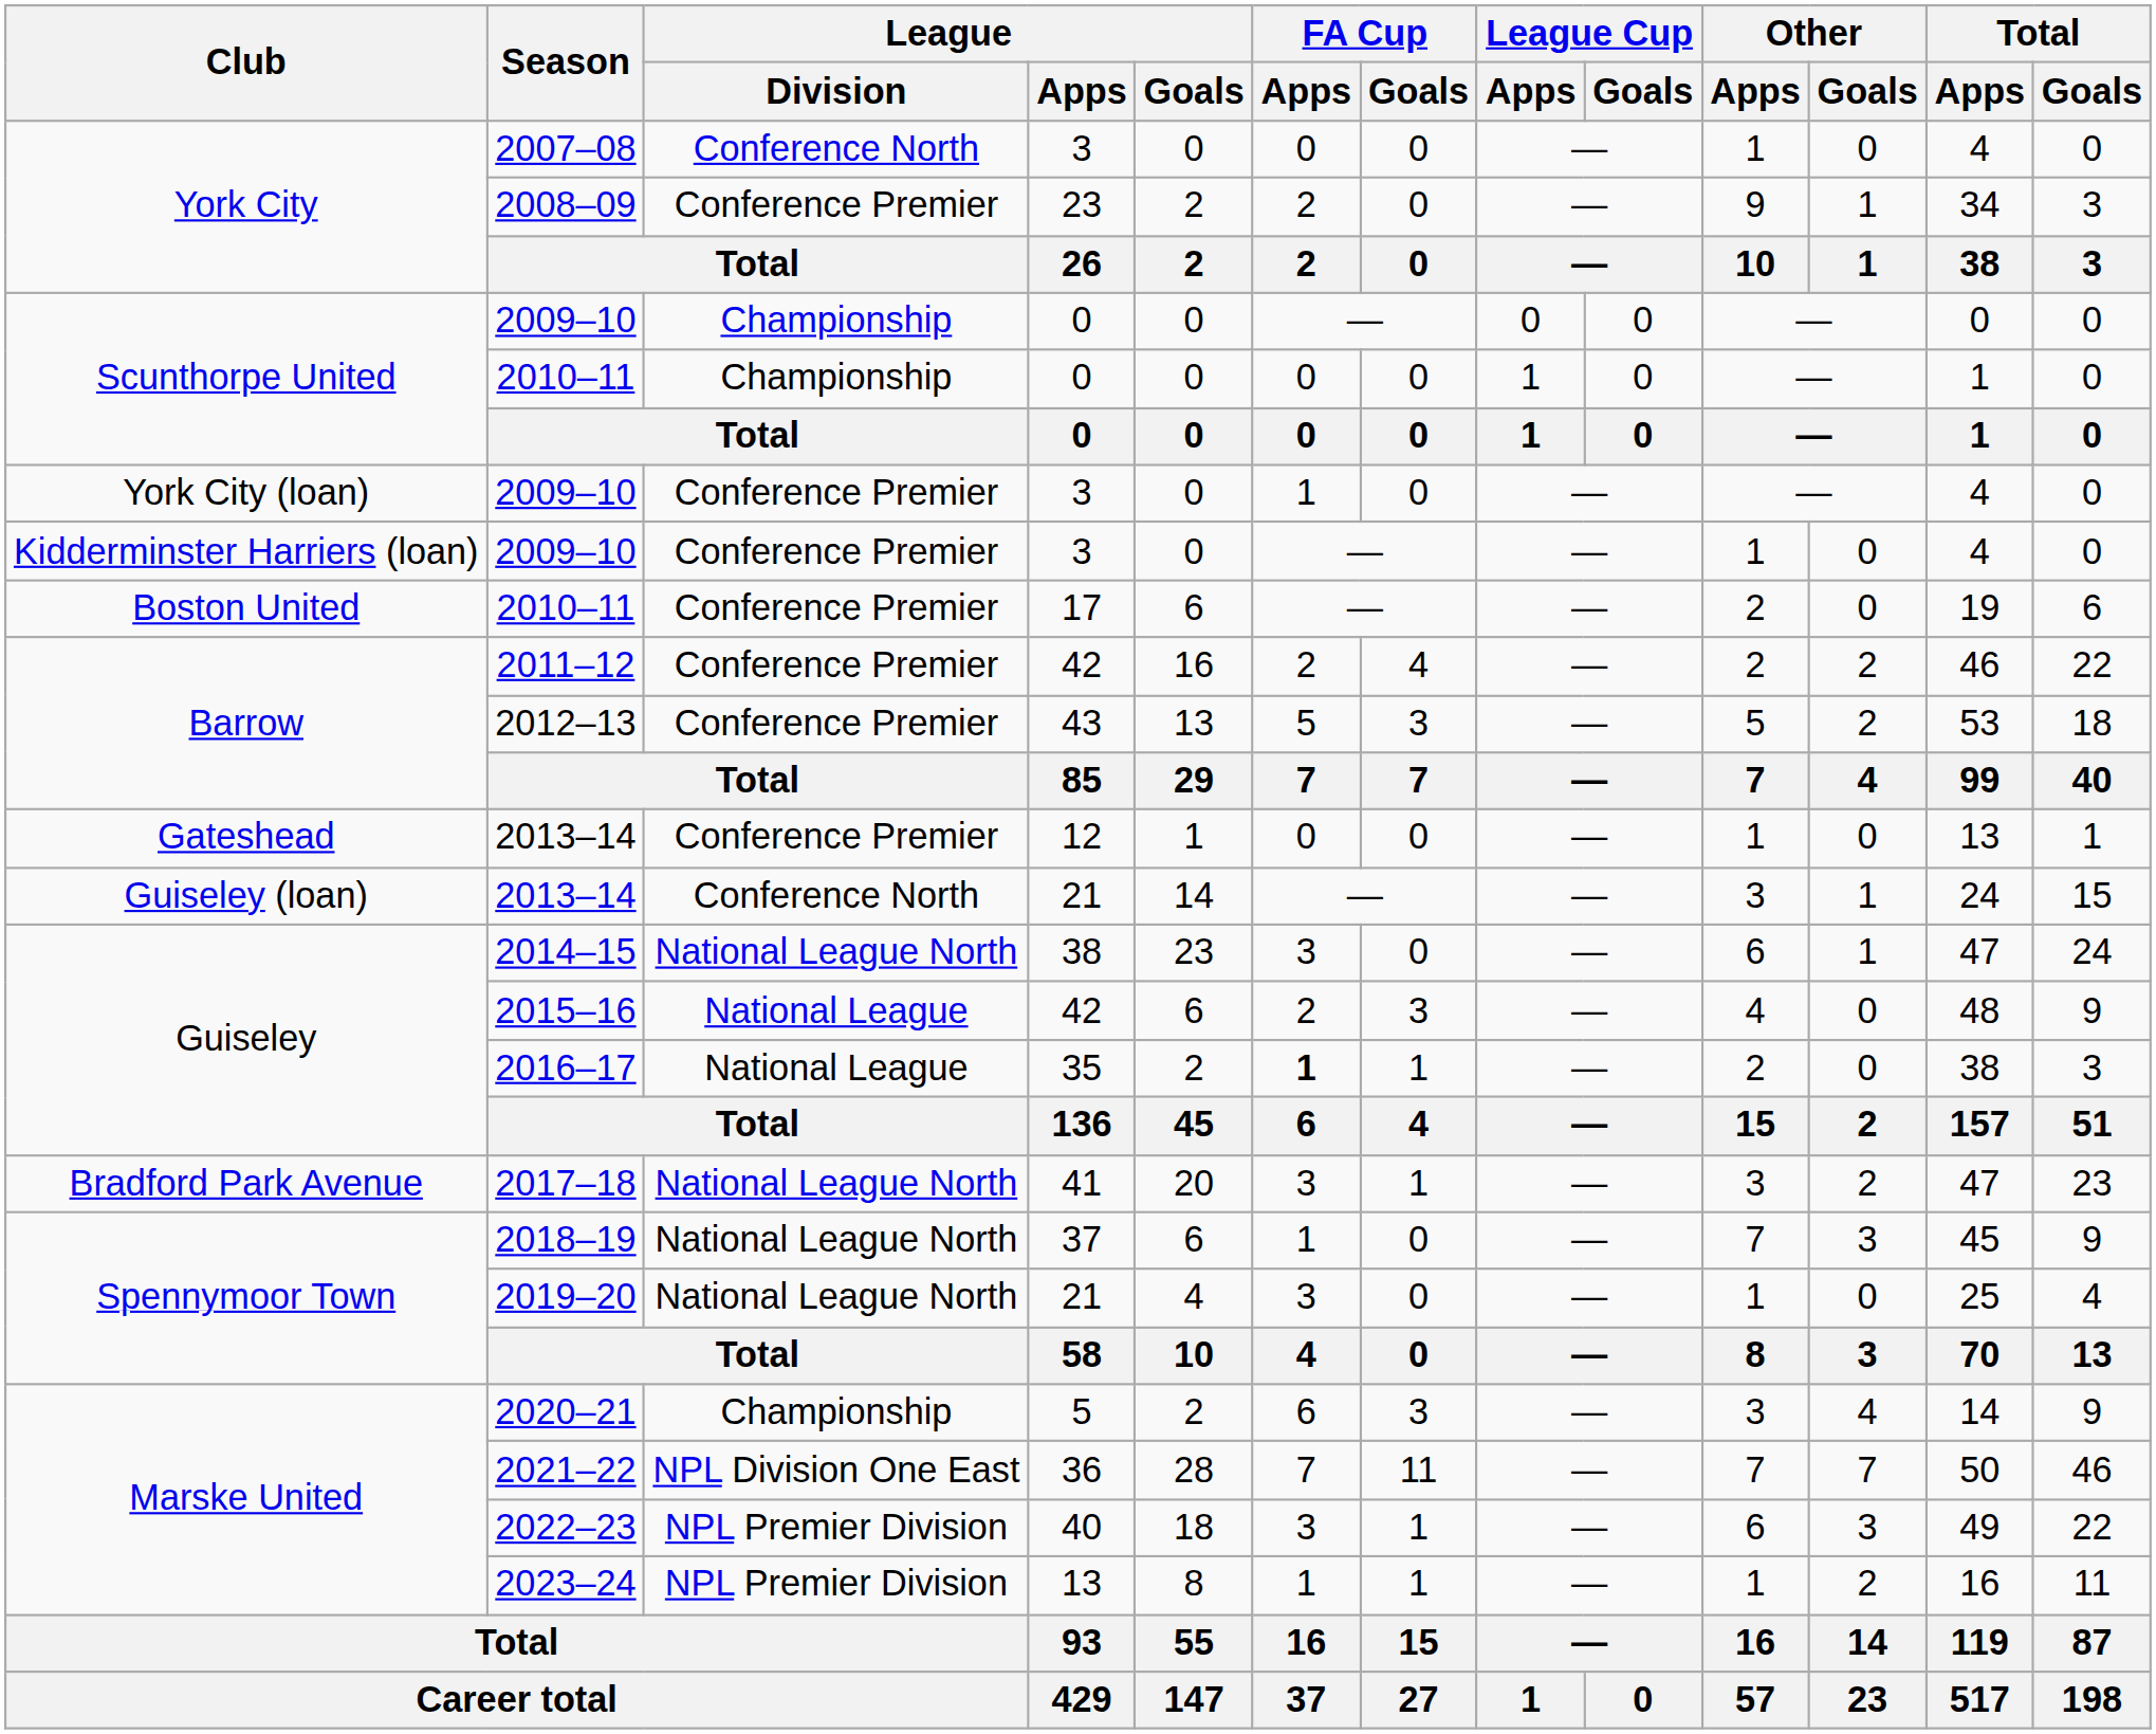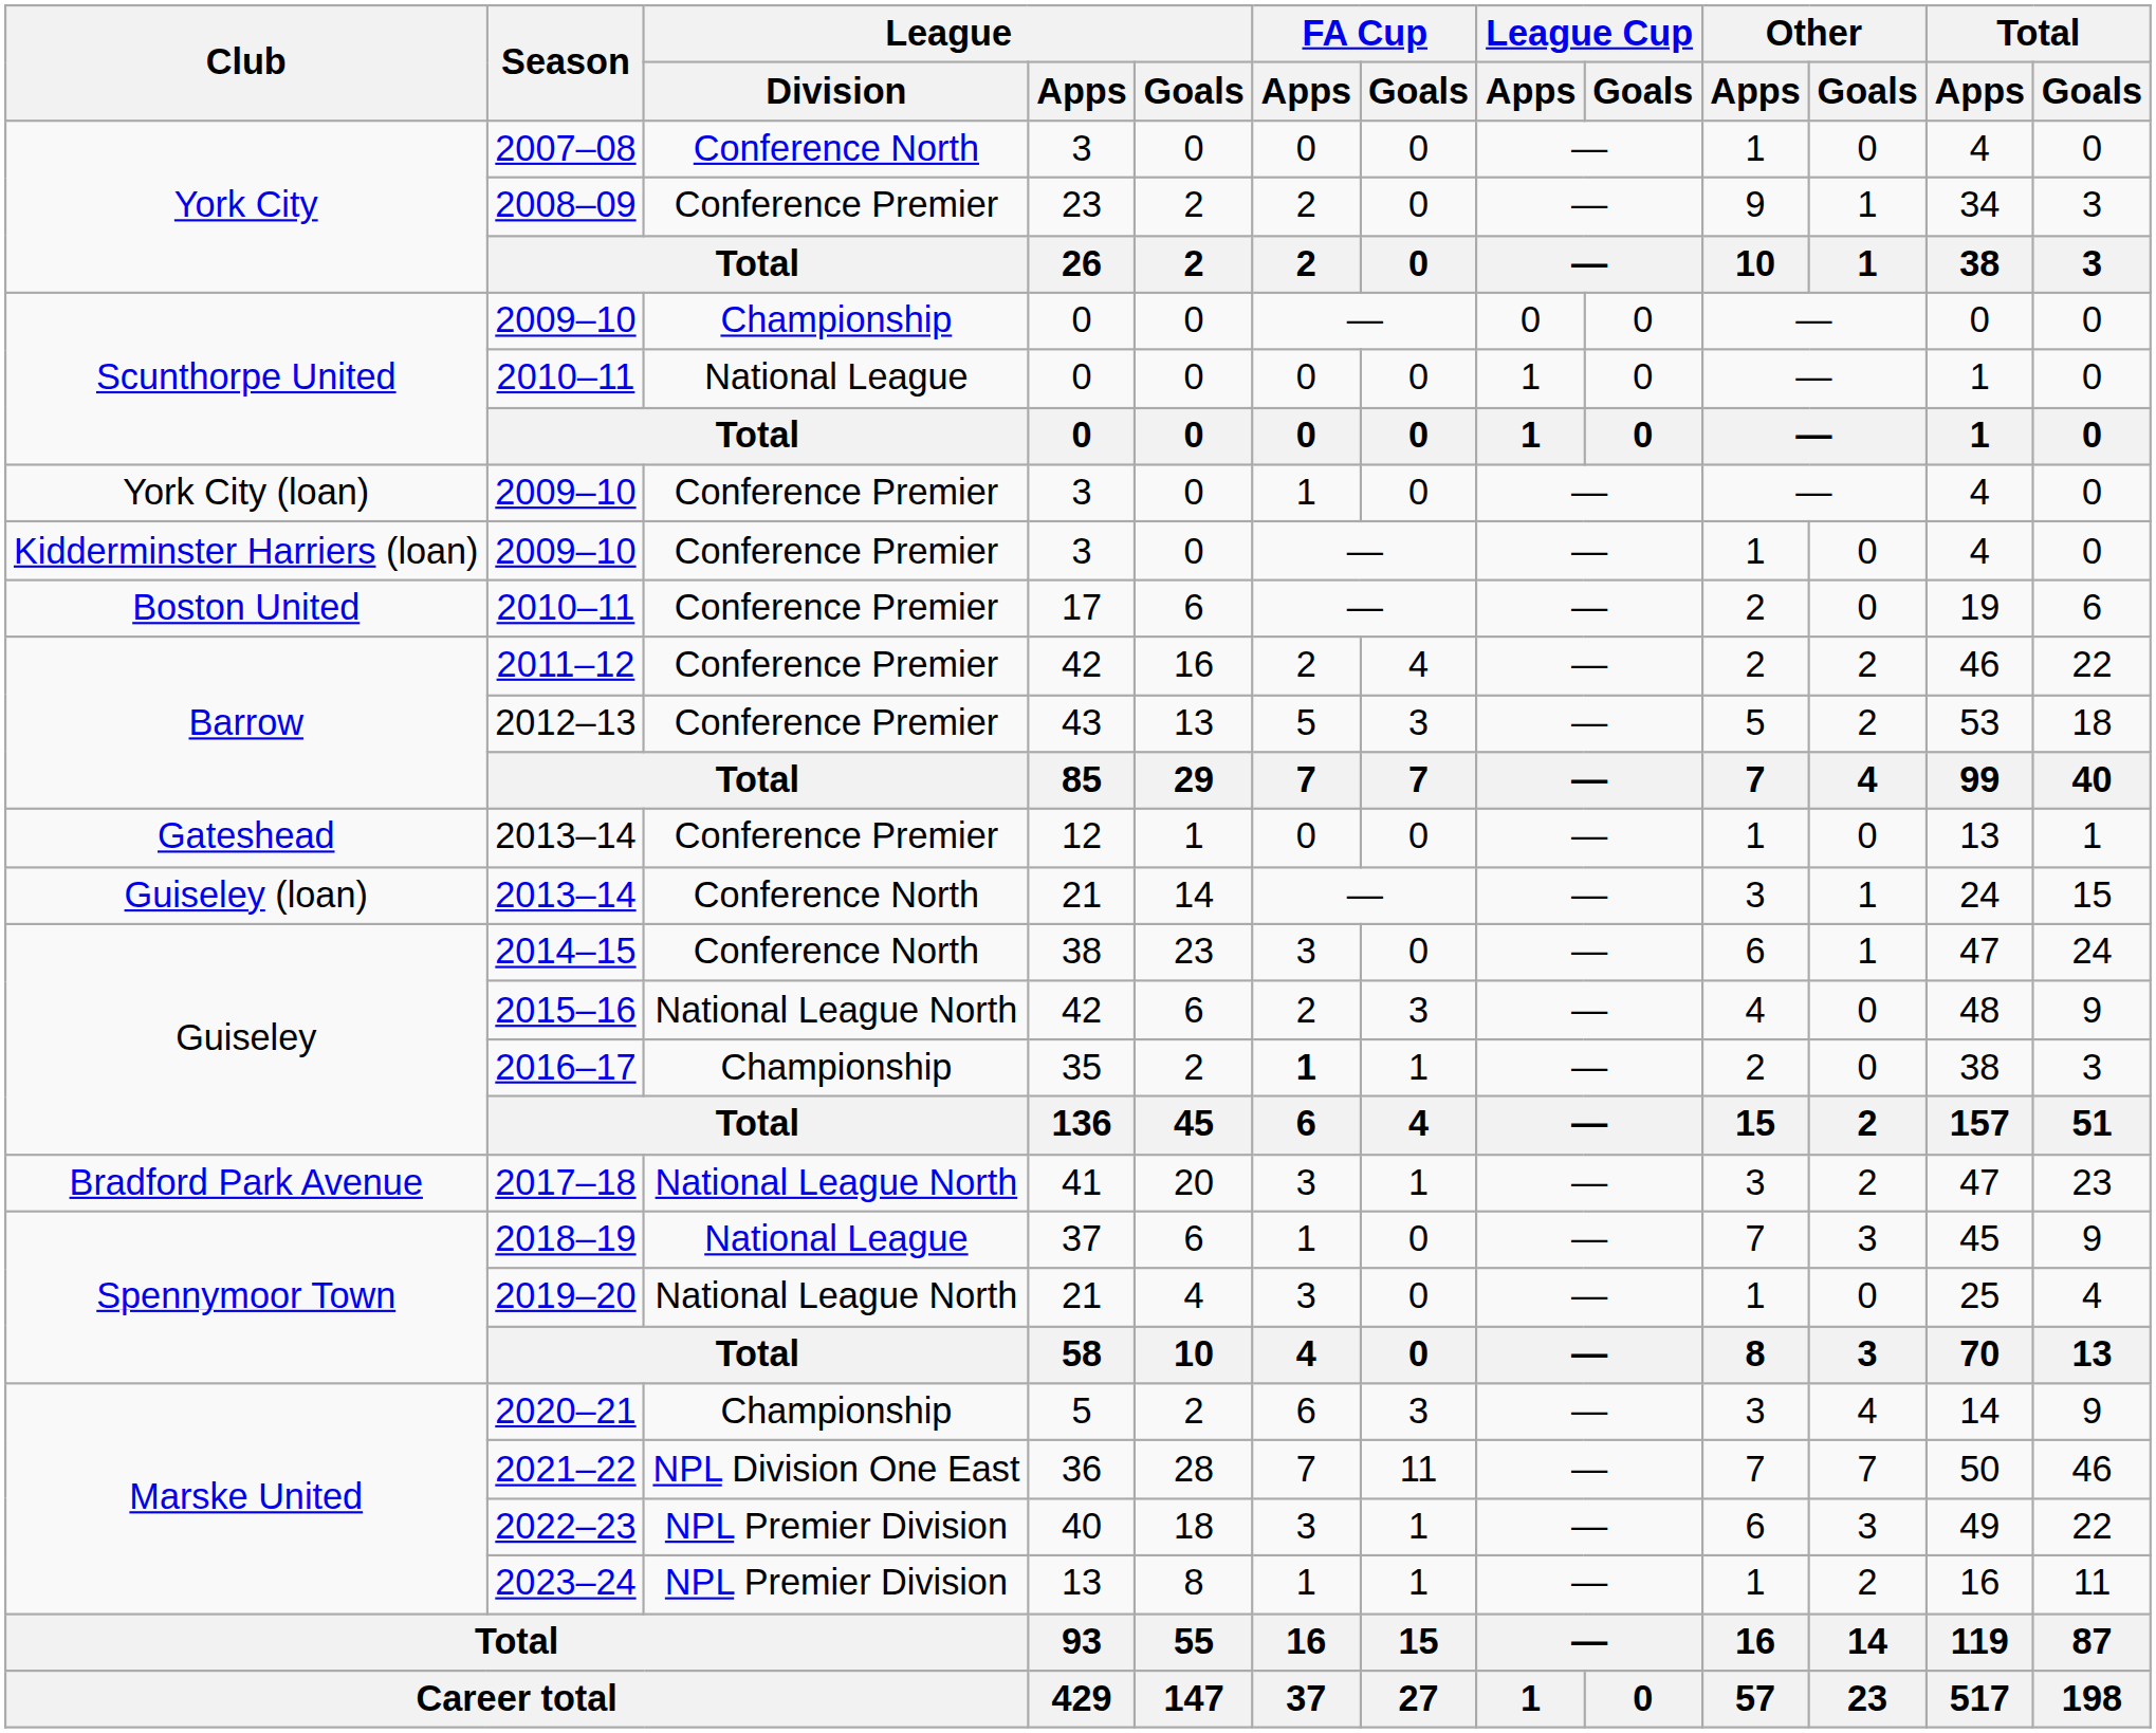Scunthorpe United / 2010–11 | League / Division: Championship -> National League
2014–15 | League / Division: National League North -> Conference North
2015–16 | League / Division: National League -> National League North
2016–17 | League / Division: National League -> Championship
2018–19 | League / Division: National League North -> National League
